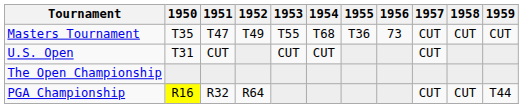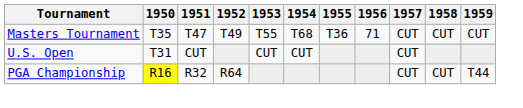Masters Tournament | 1956: 73 -> 71
- row: The Open Championship
